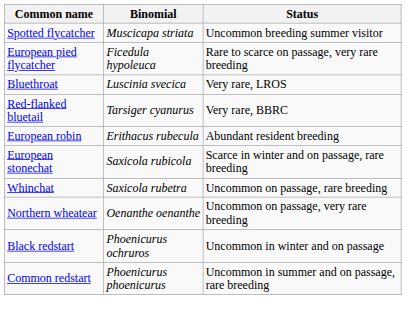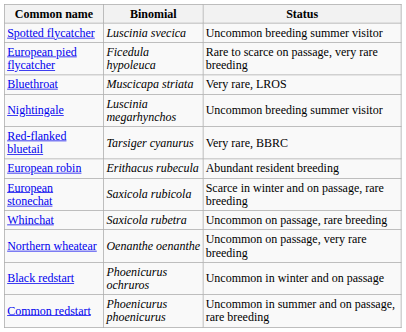Spotted flycatcher | Binomial: Muscicapa striata -> Luscinia svecica
Bluethroat | Binomial: Luscinia svecica -> Muscicapa striata
+ row: Nightingale | Luscinia megarhynchos | Uncommon breeding summer visitor
